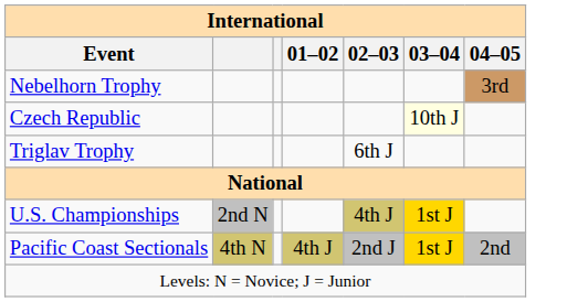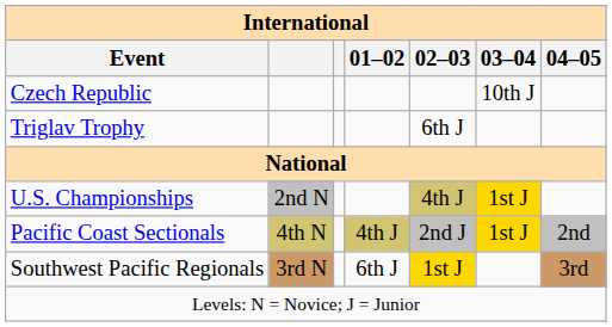- row: Nebelhorn Trophy | 3rd
Czech Republic | 03–04: lightyellow background -> no background
+ row: Southwest Pacific Regionals | 3rd N | 6th J | 1st J | 3rd
